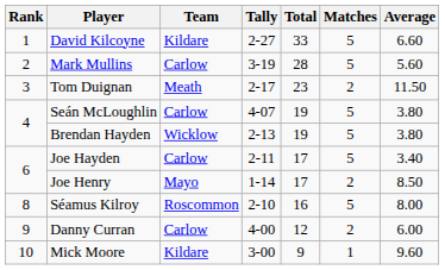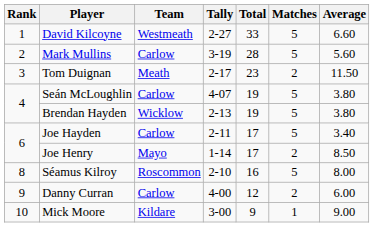David Kilcoyne | Team: Kildare -> Westmeath
Mick Moore | Average: 9.60 -> 9.00
